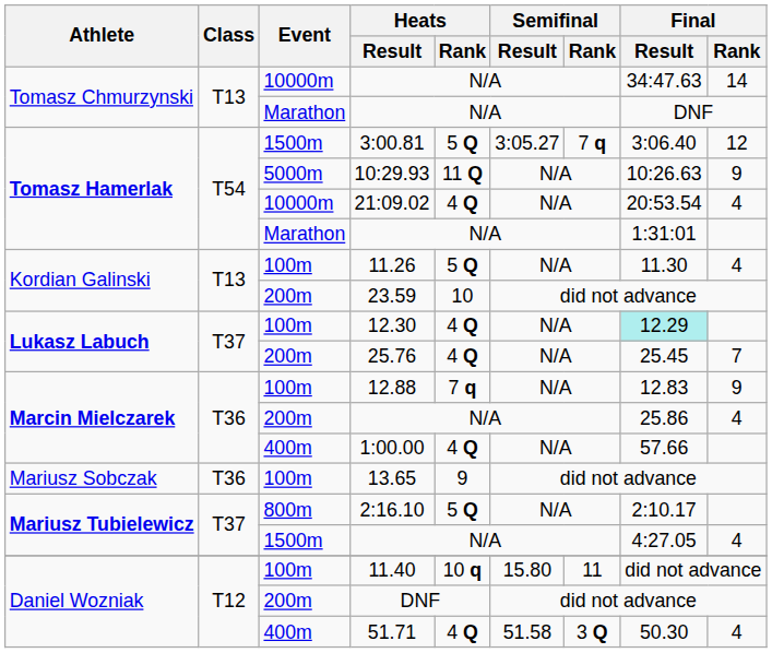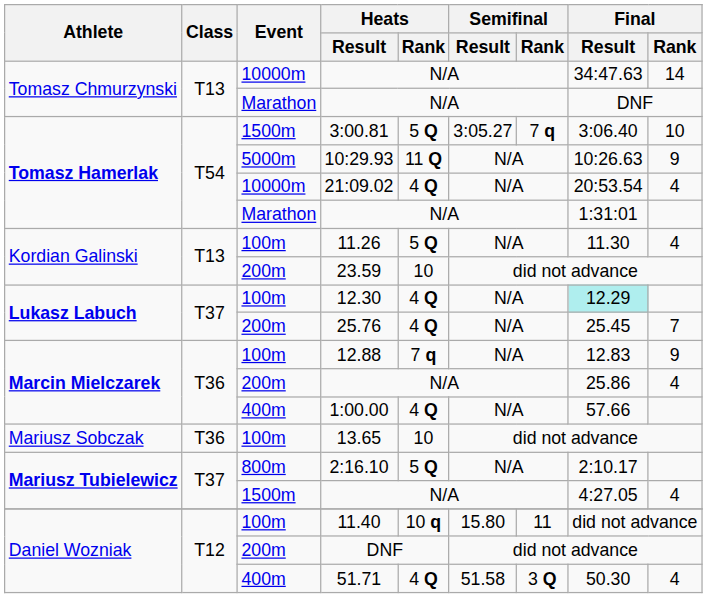3:00.81 | Final / Rank: 12 -> 10
13.65 | Heats / Rank: 9 -> 10
